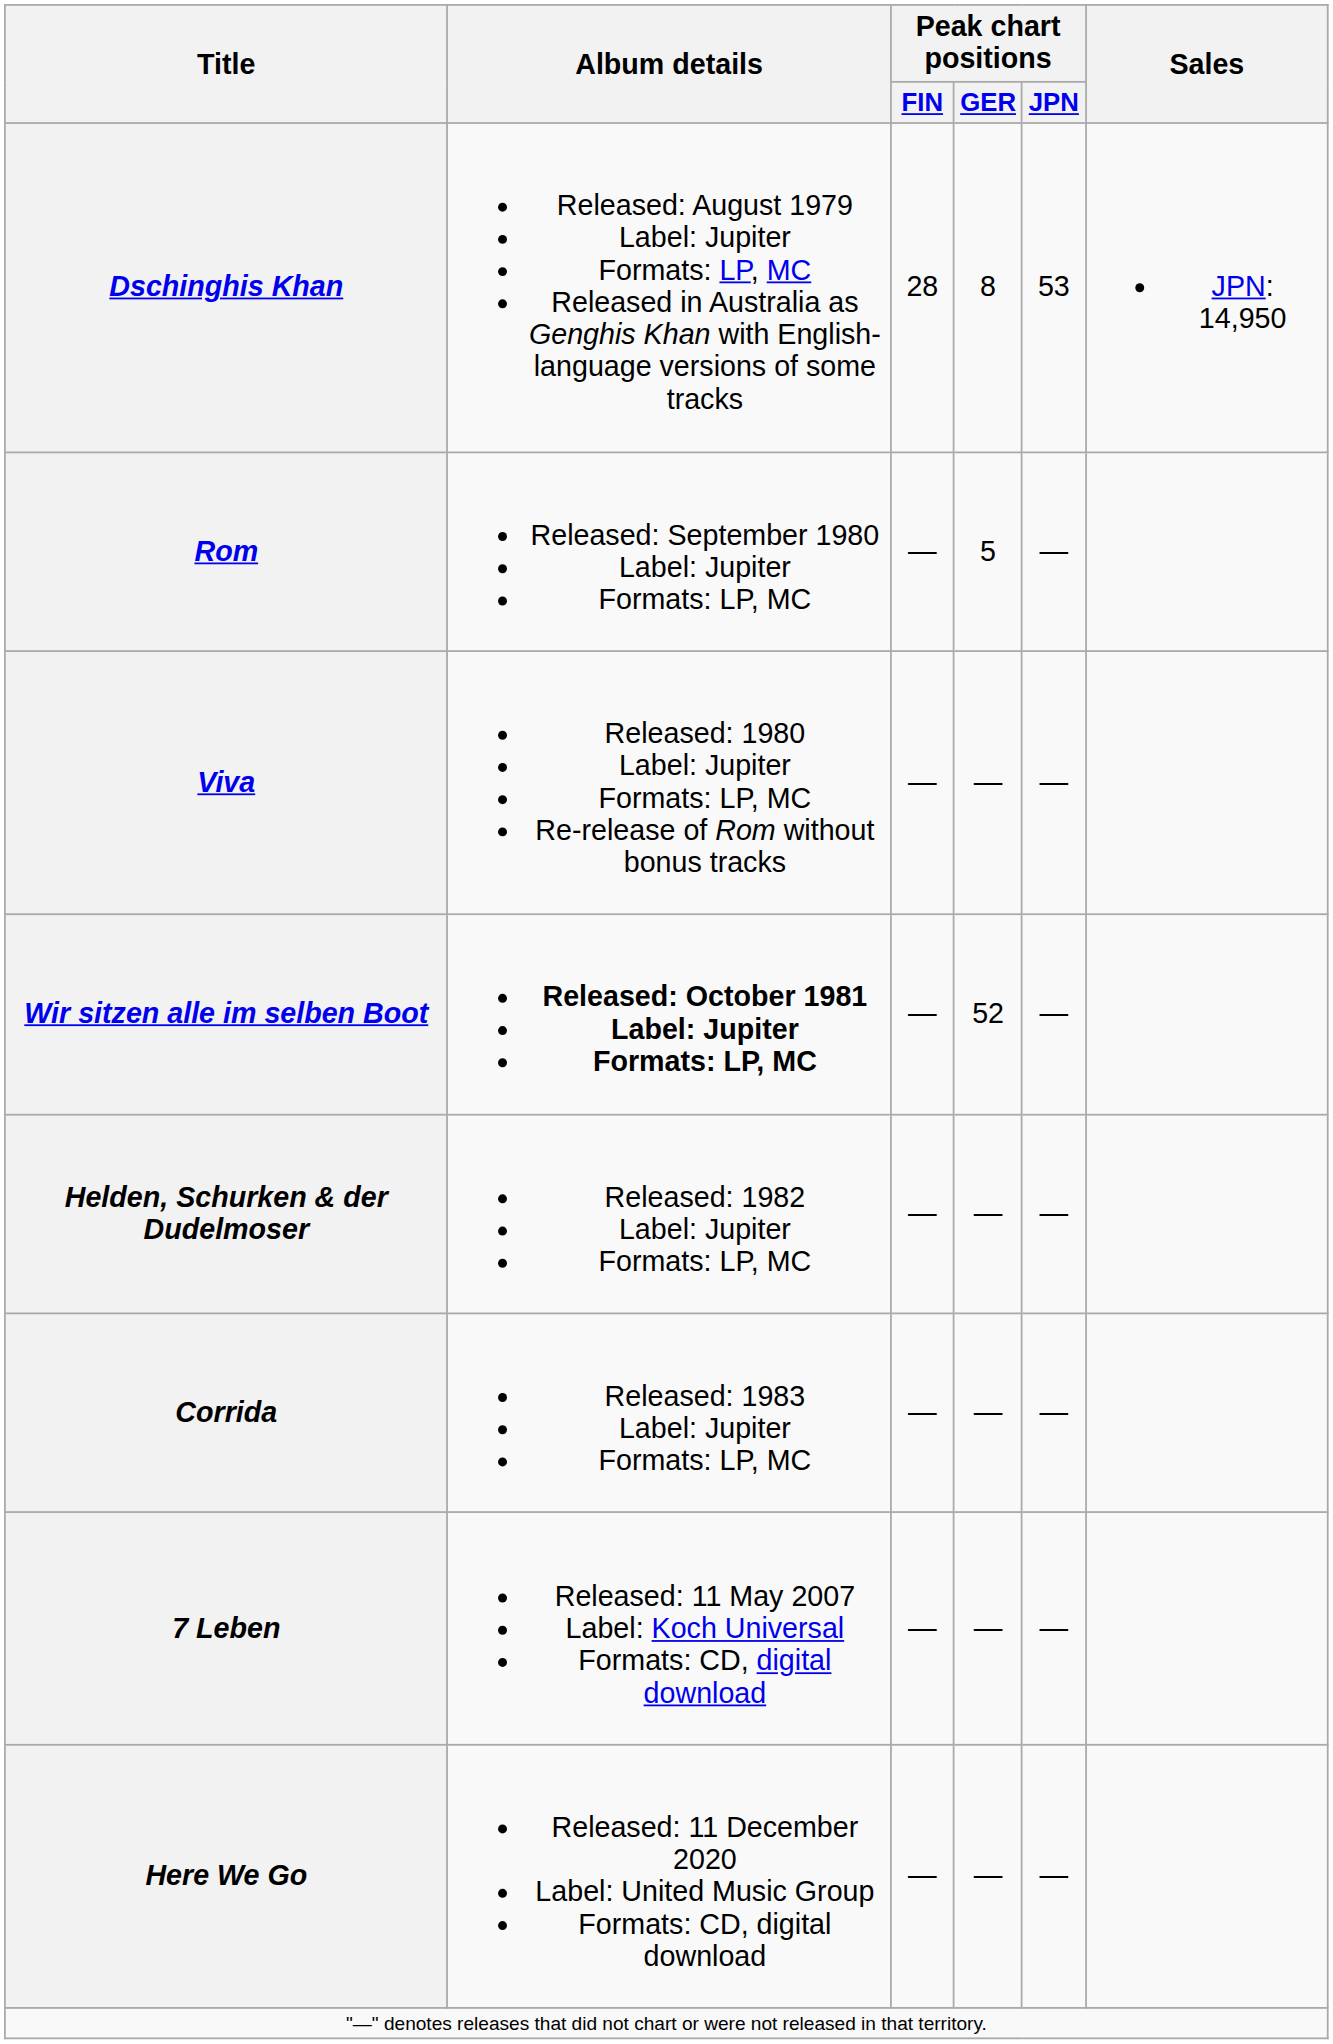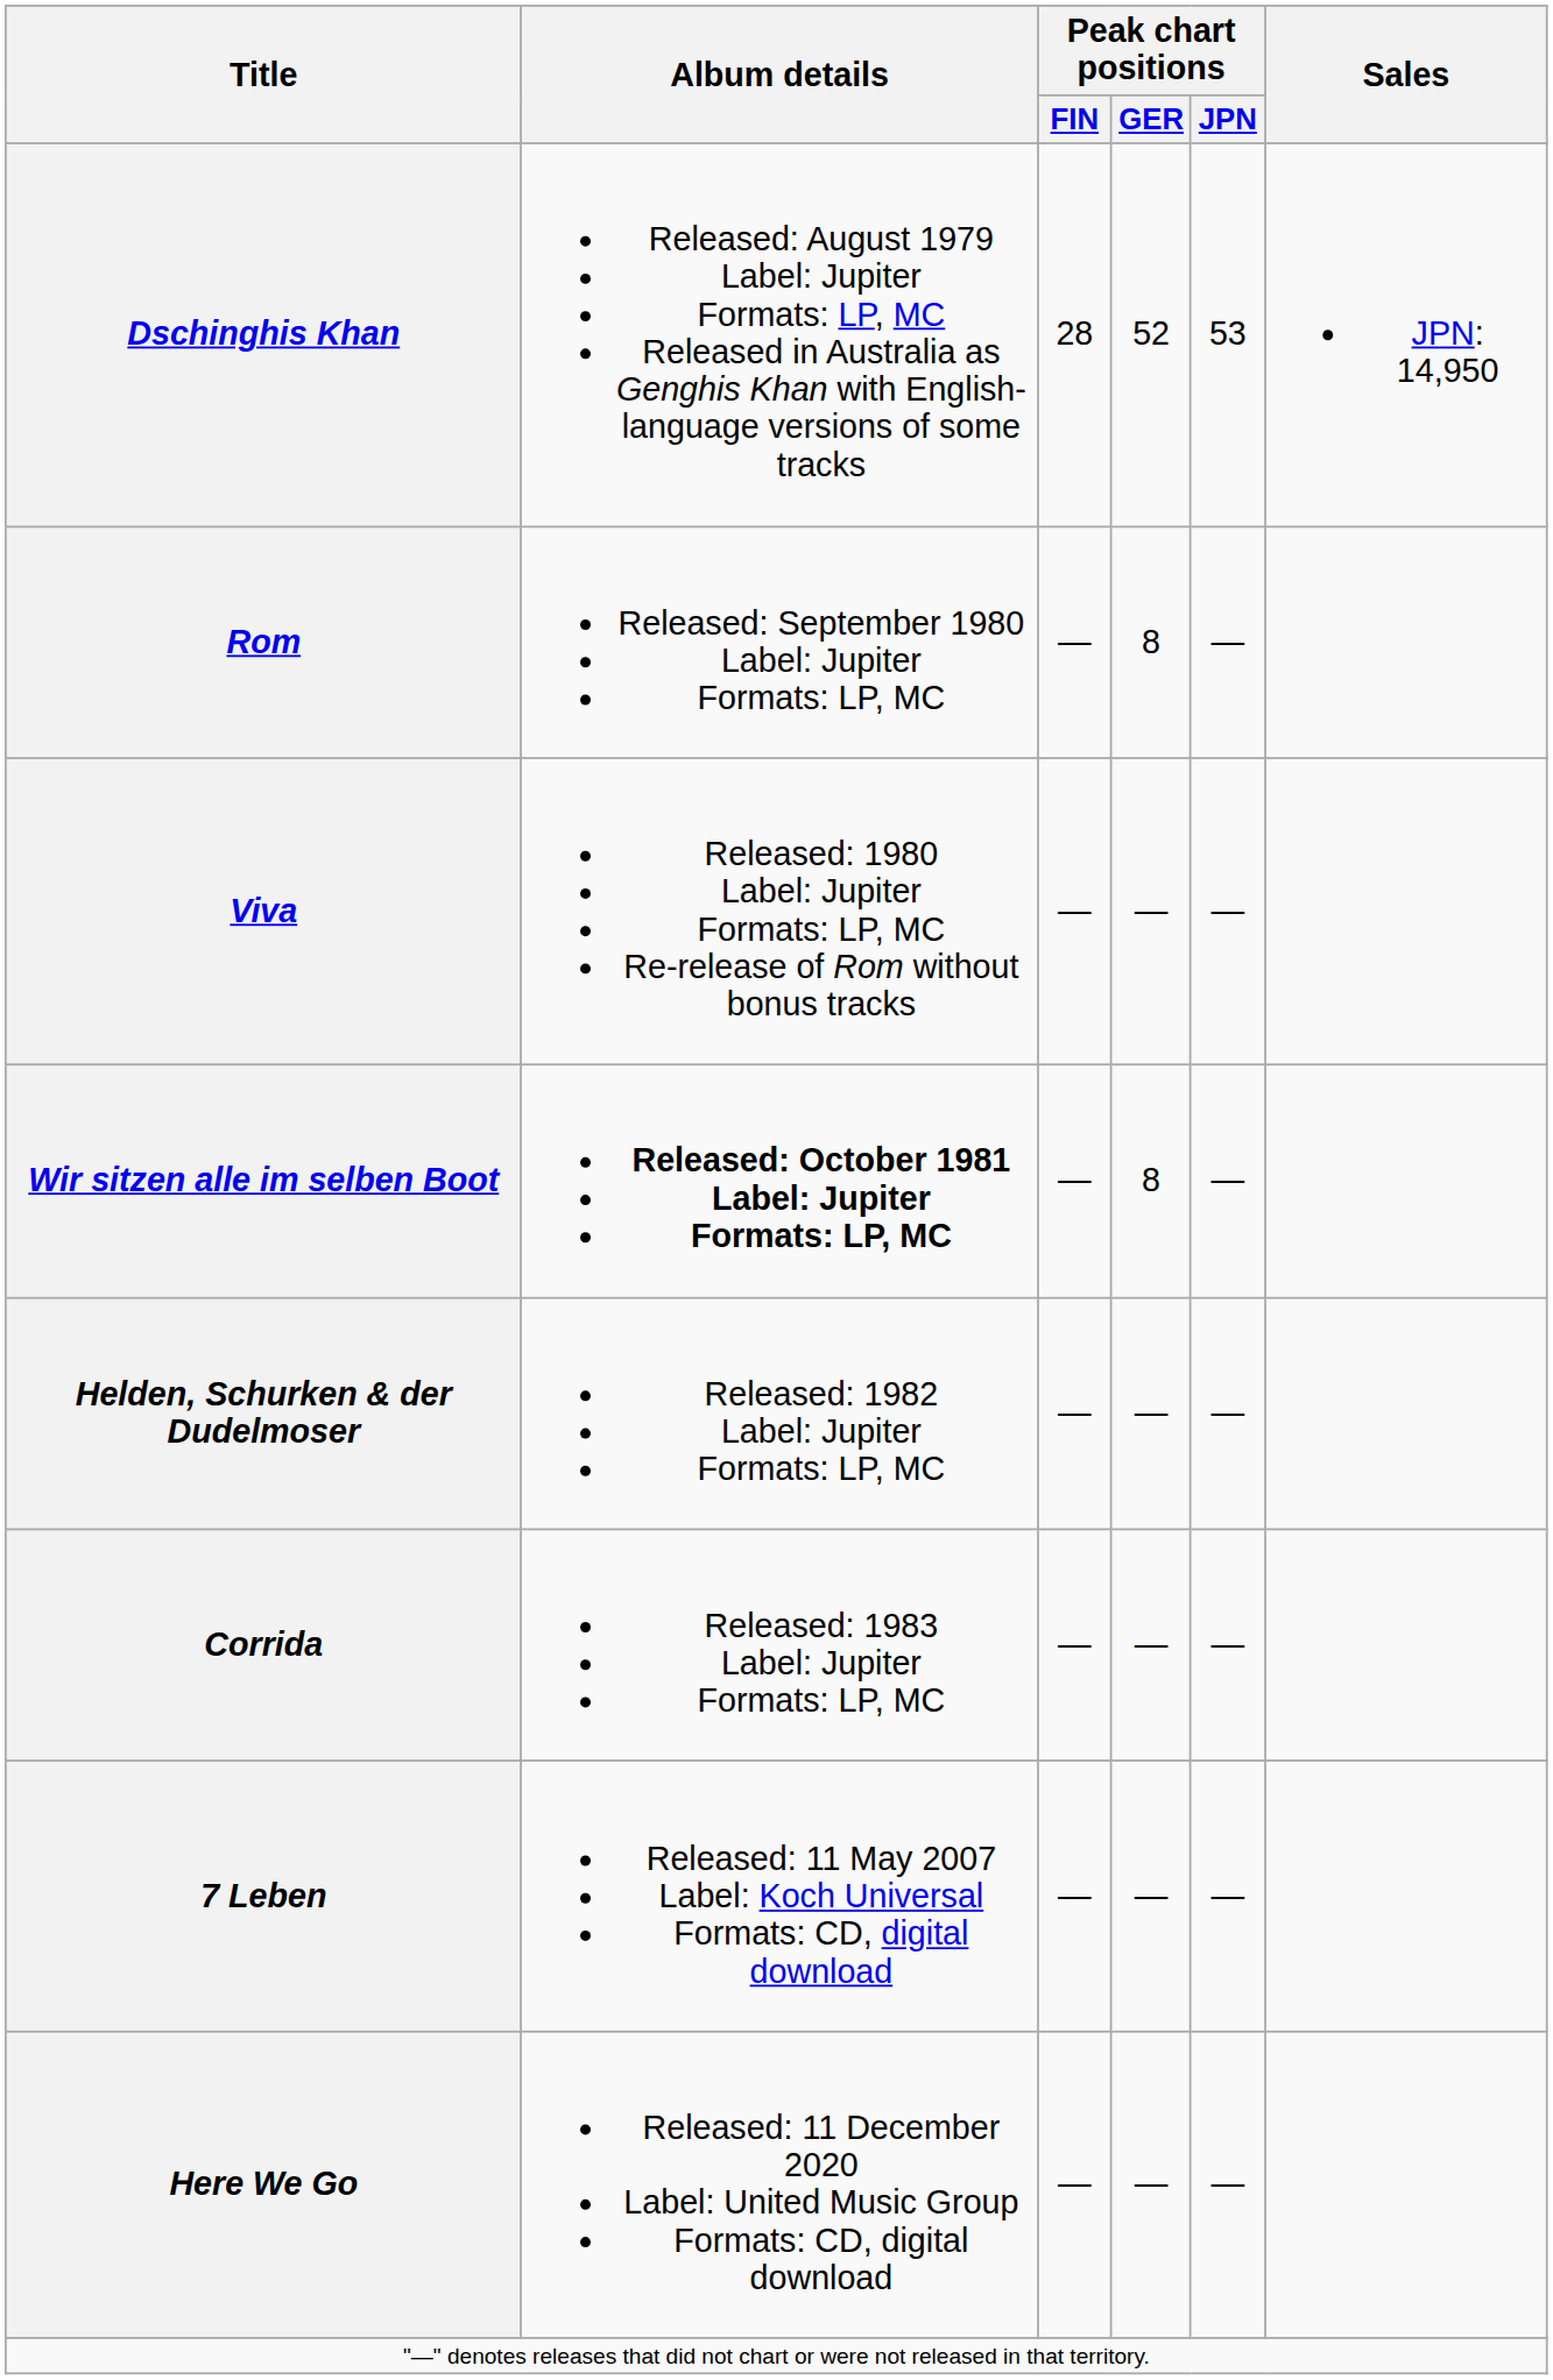Dschinghis Khan | Peak chart positions / GER: 8 -> 52
Rom | Peak chart positions / GER: 5 -> 8
Wir sitzen alle im selben Boot | Peak chart positions / GER: 52 -> 8
